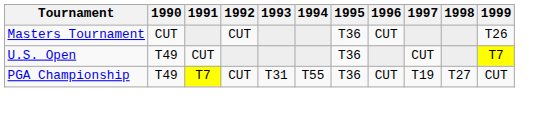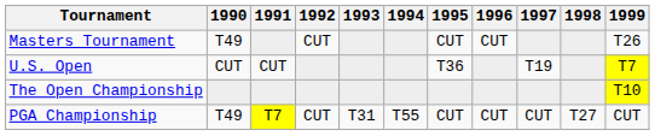Masters Tournament | 1990: CUT -> T49
Masters Tournament | 1995: T36 -> CUT
U.S. Open | 1990: T49 -> CUT
U.S. Open | 1997: CUT -> T19
+ row: The Open Championship | T10
PGA Championship | 1995: T36 -> CUT
PGA Championship | 1997: T19 -> CUT
